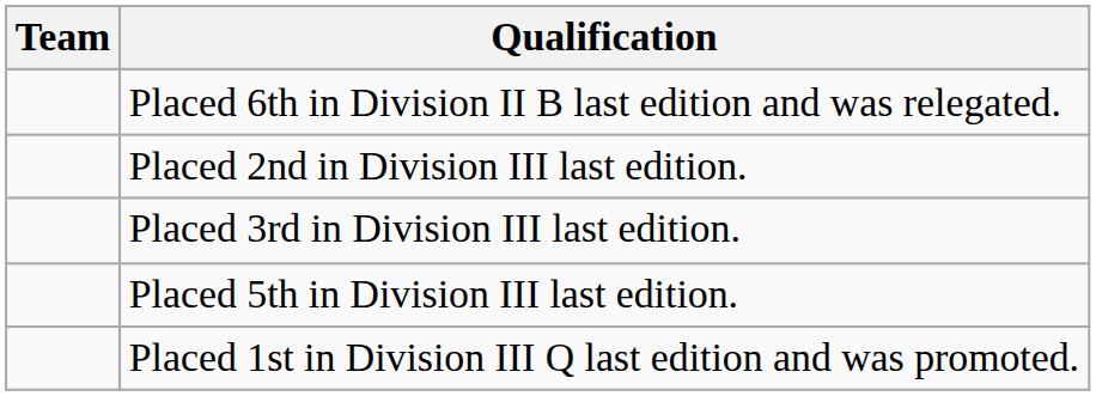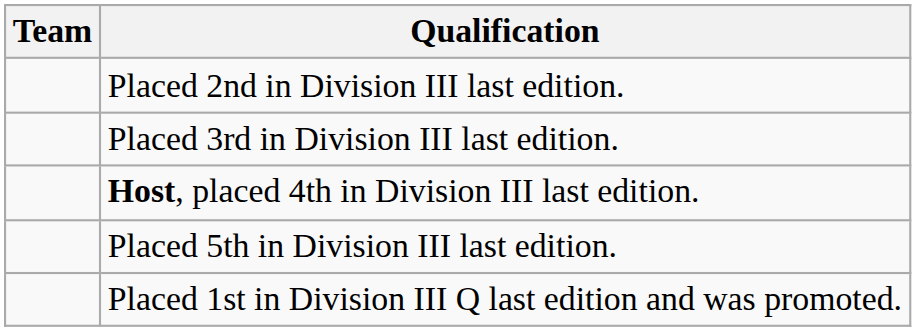- row: Placed 6th in Division II B last edition and was relegated.
+ row: Host, placed 4th in Division III last edition.
